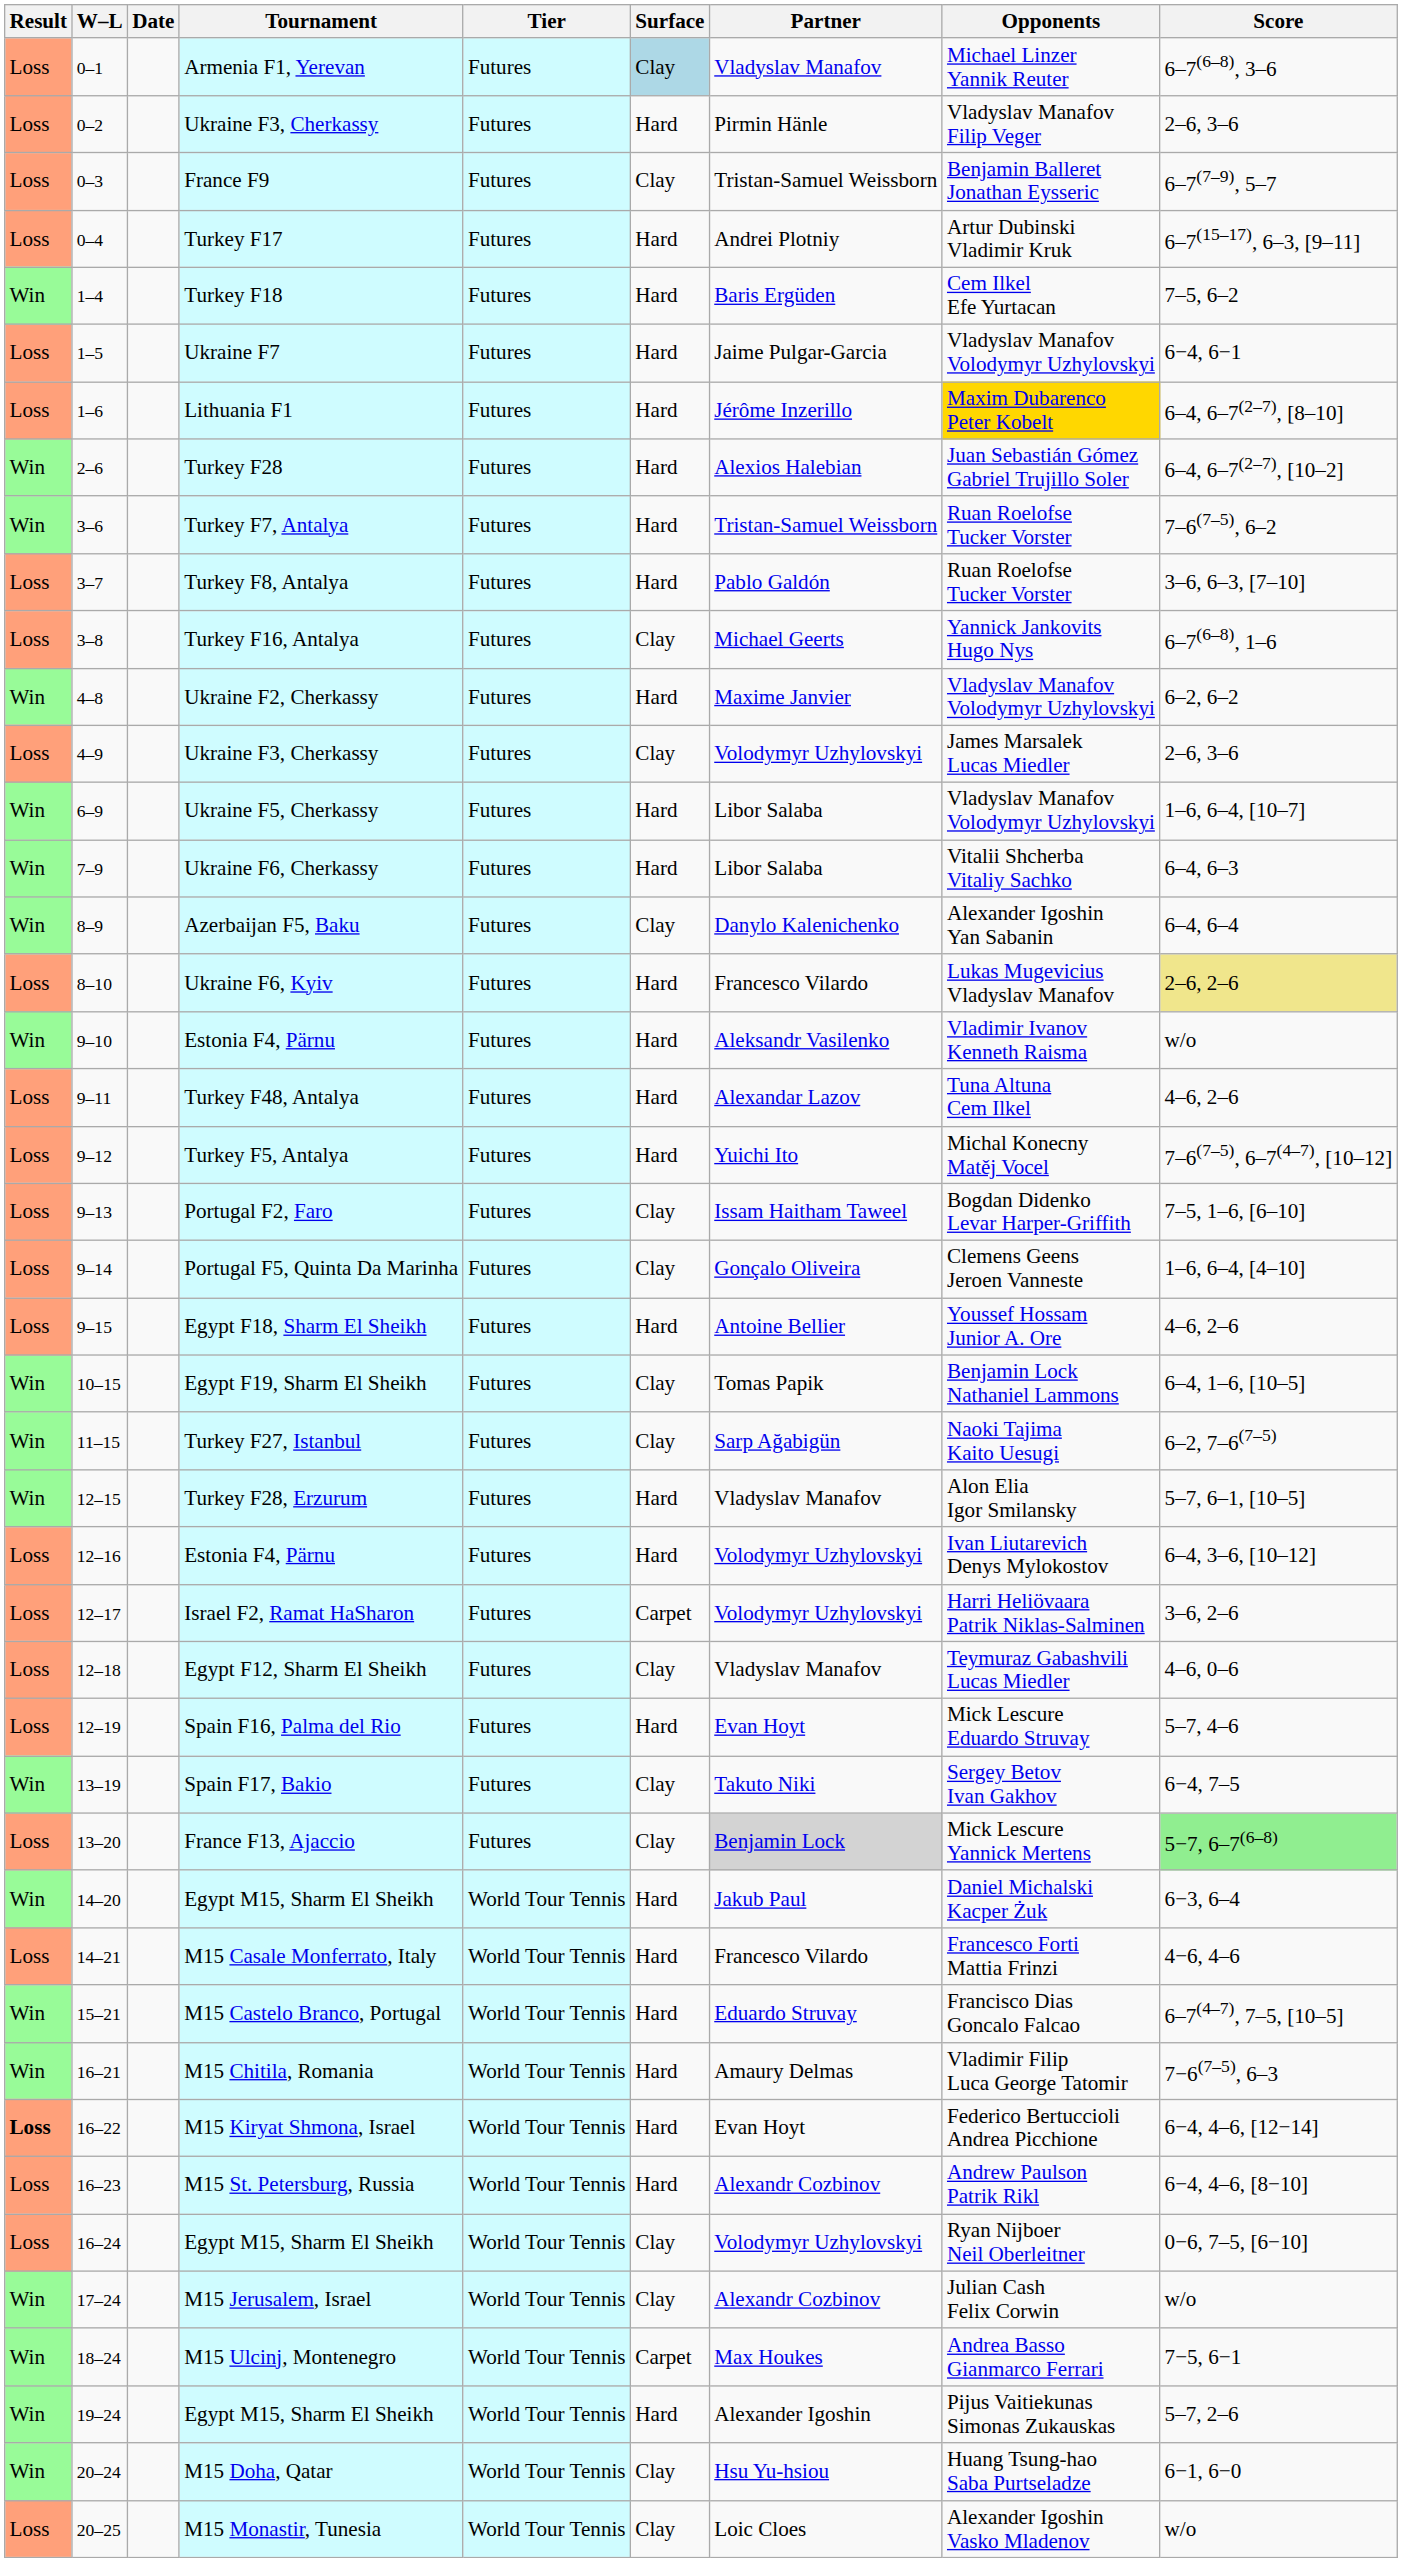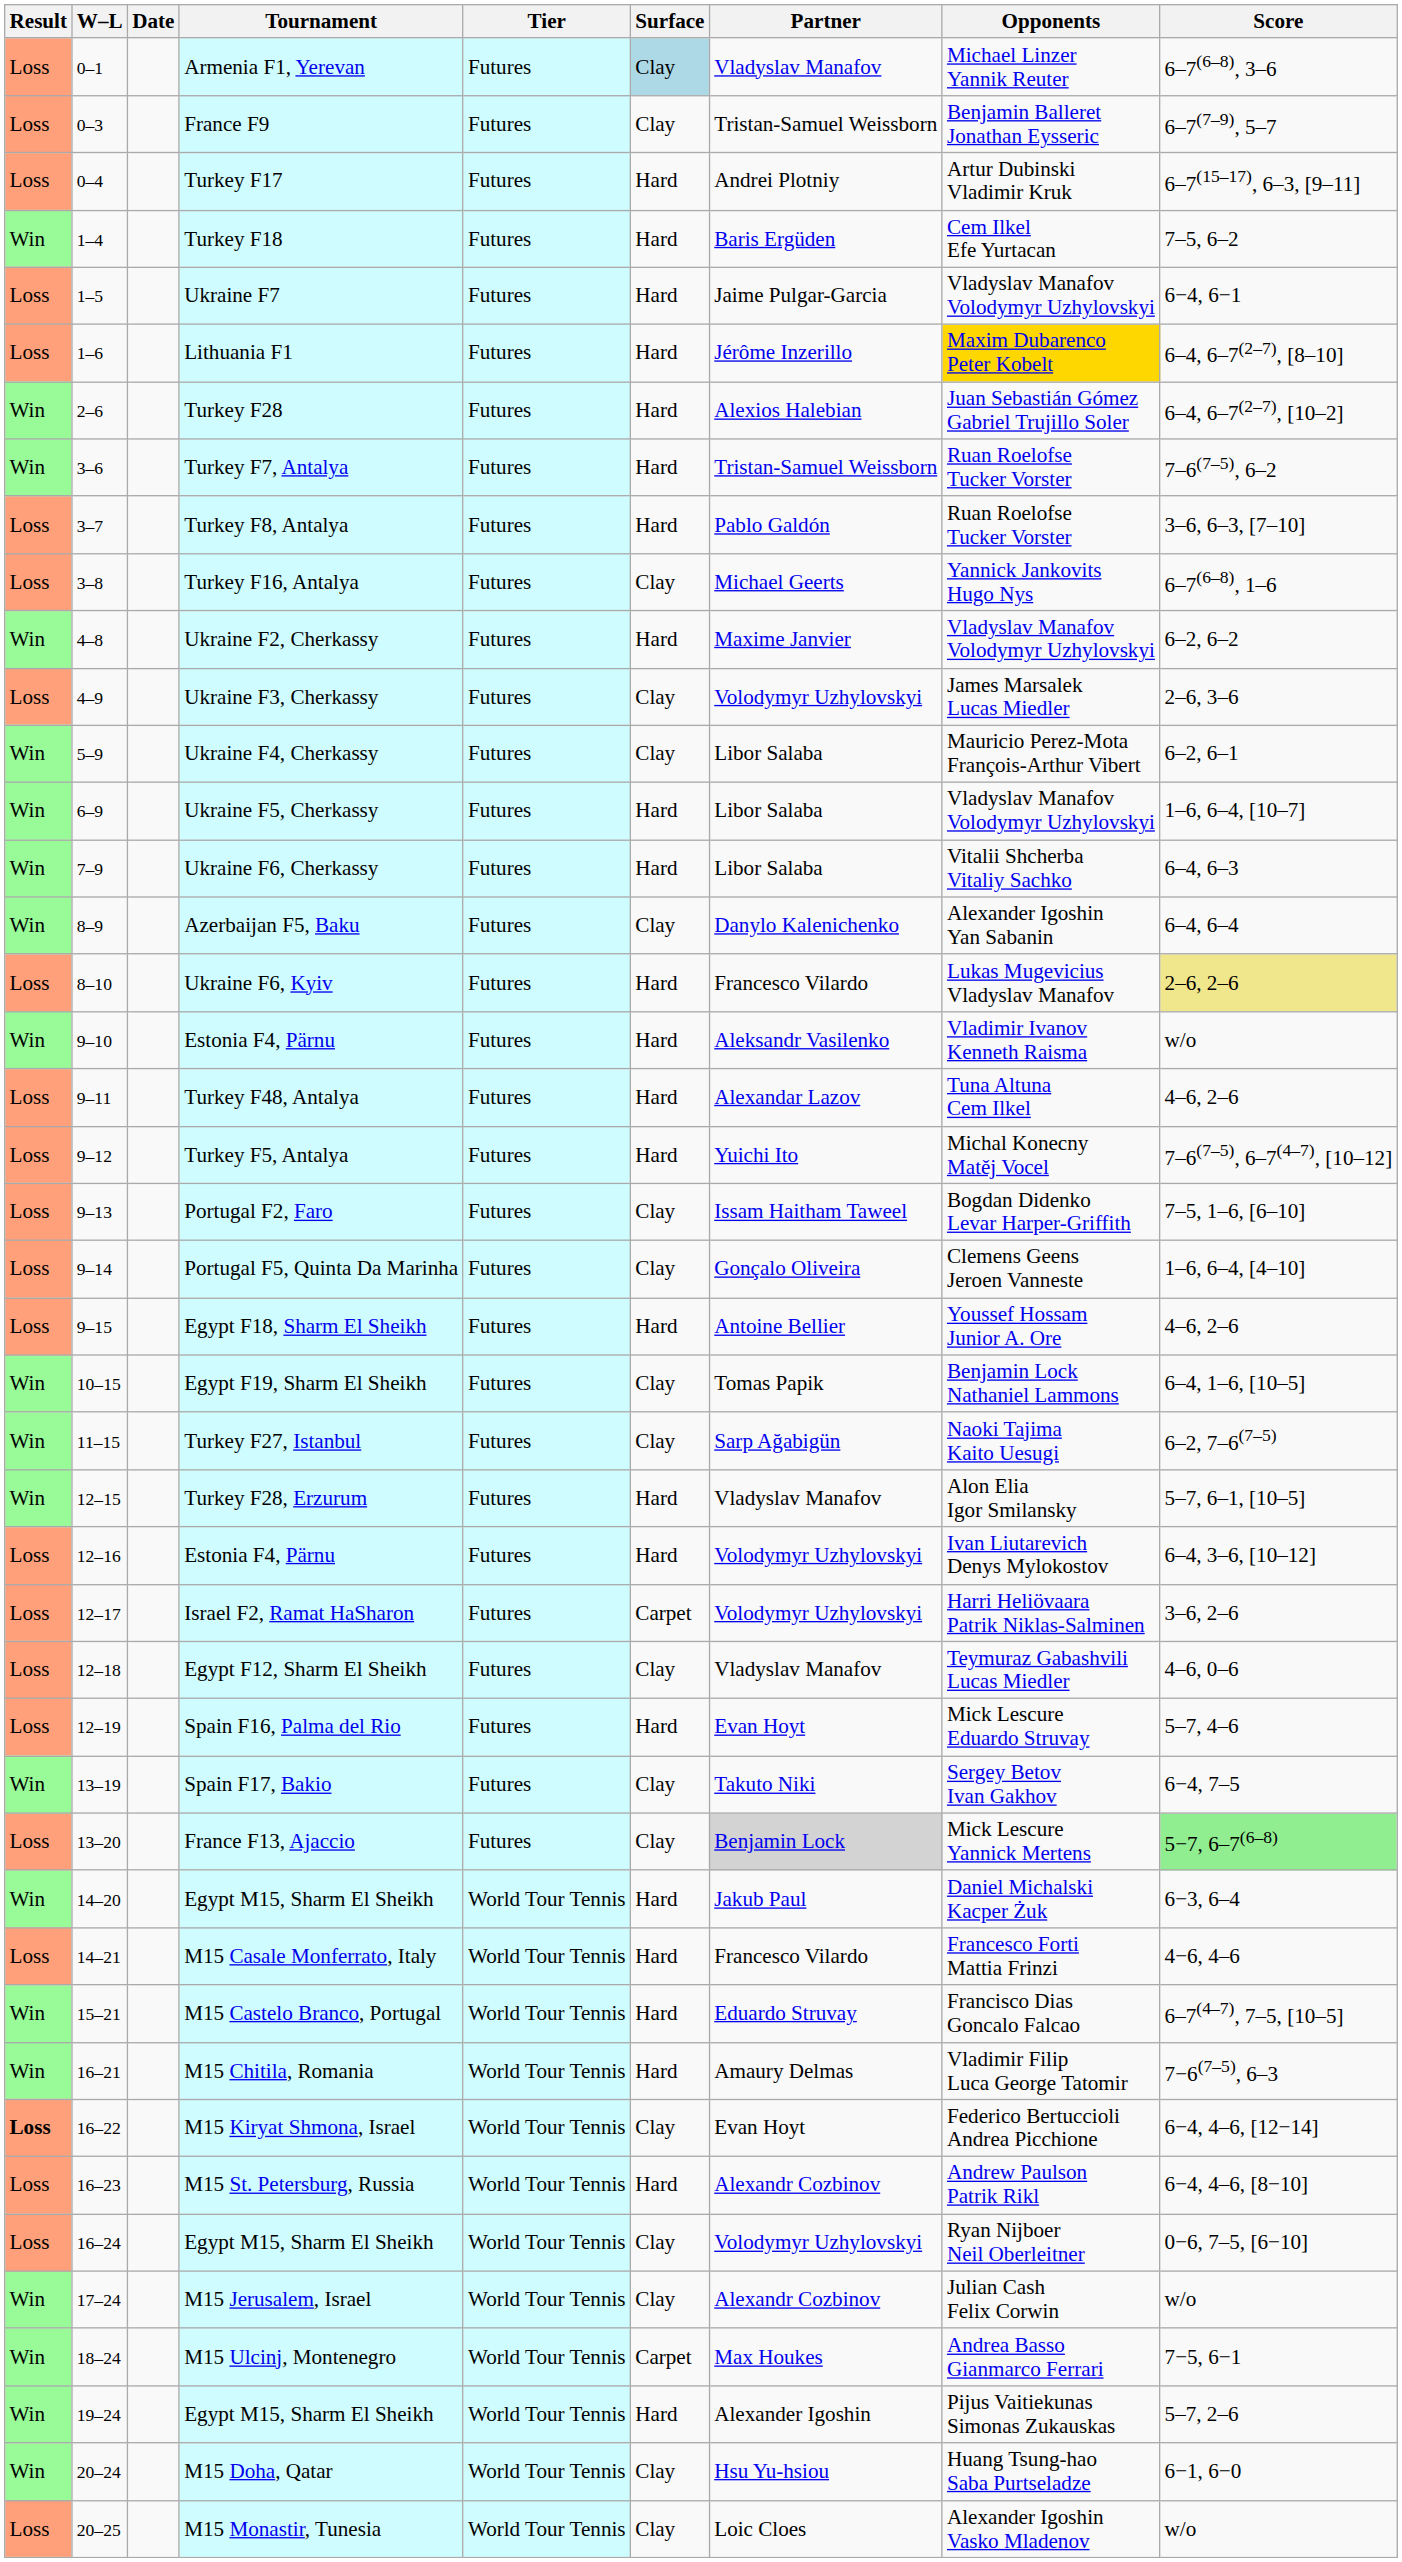- row: Loss | 0–2 | Ukraine F3, Cherkassy | Futures | Hard | Pirmin Hänle | Vladyslav Manafov Filip Veger | 2–6, 3–6
+ row: Win | 5–9 | Ukraine F4, Cherkassy | Futures | Clay | Libor Salaba | Mauricio Perez-Mota François-Arthur Vibert | 6–2, 6–1
M15 Kiryat Shmona, Israel | Surface: Hard -> Clay
